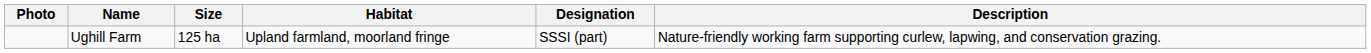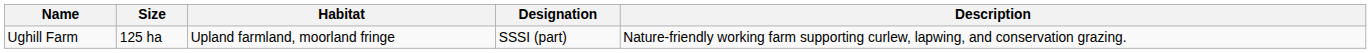- column: Photo
